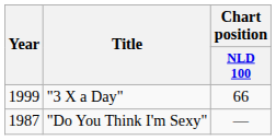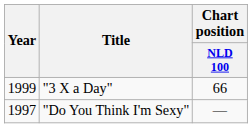"Do You Think I'm Sexy" | Year: 1987 -> 1997
